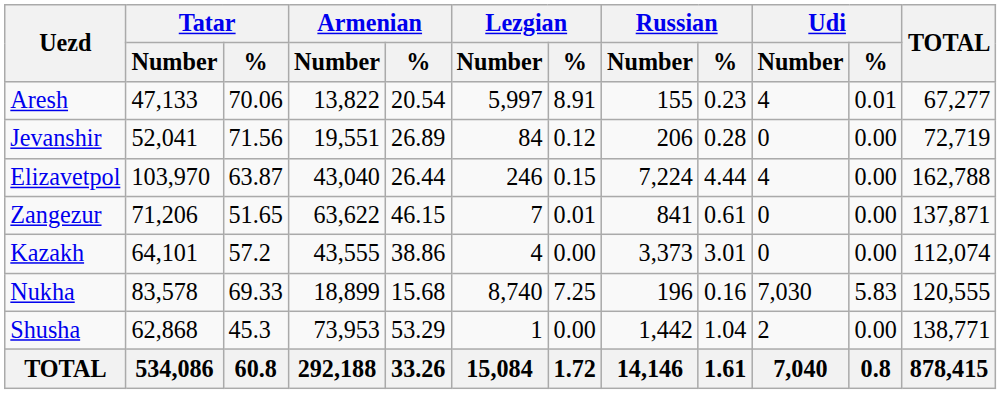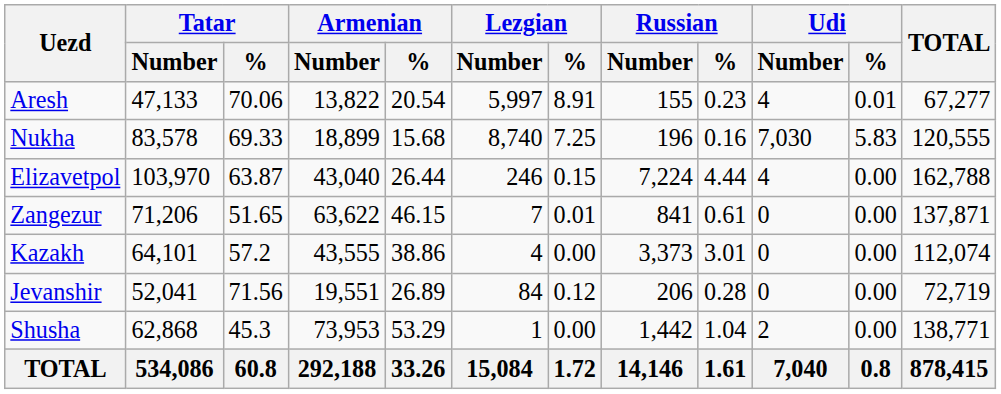rows swapped: Jevanshir <-> Nukha
